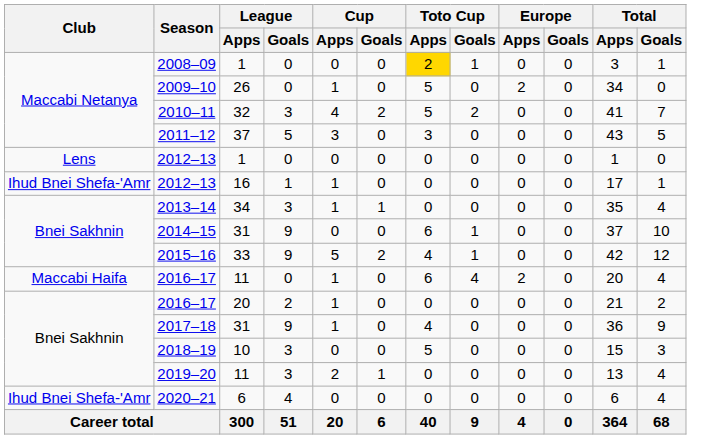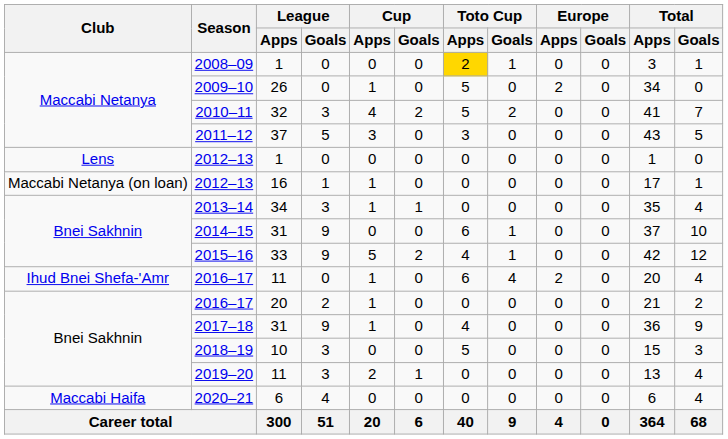2012–13 / 16 | Club: Ihud Bnei Shefa-'Amr -> Maccabi Netanya (on loan)
2016–17 / 11 | Club: Maccabi Haifa -> Ihud Bnei Shefa-'Amr
2020–21 | Club: Ihud Bnei Shefa-'Amr -> Maccabi Haifa
